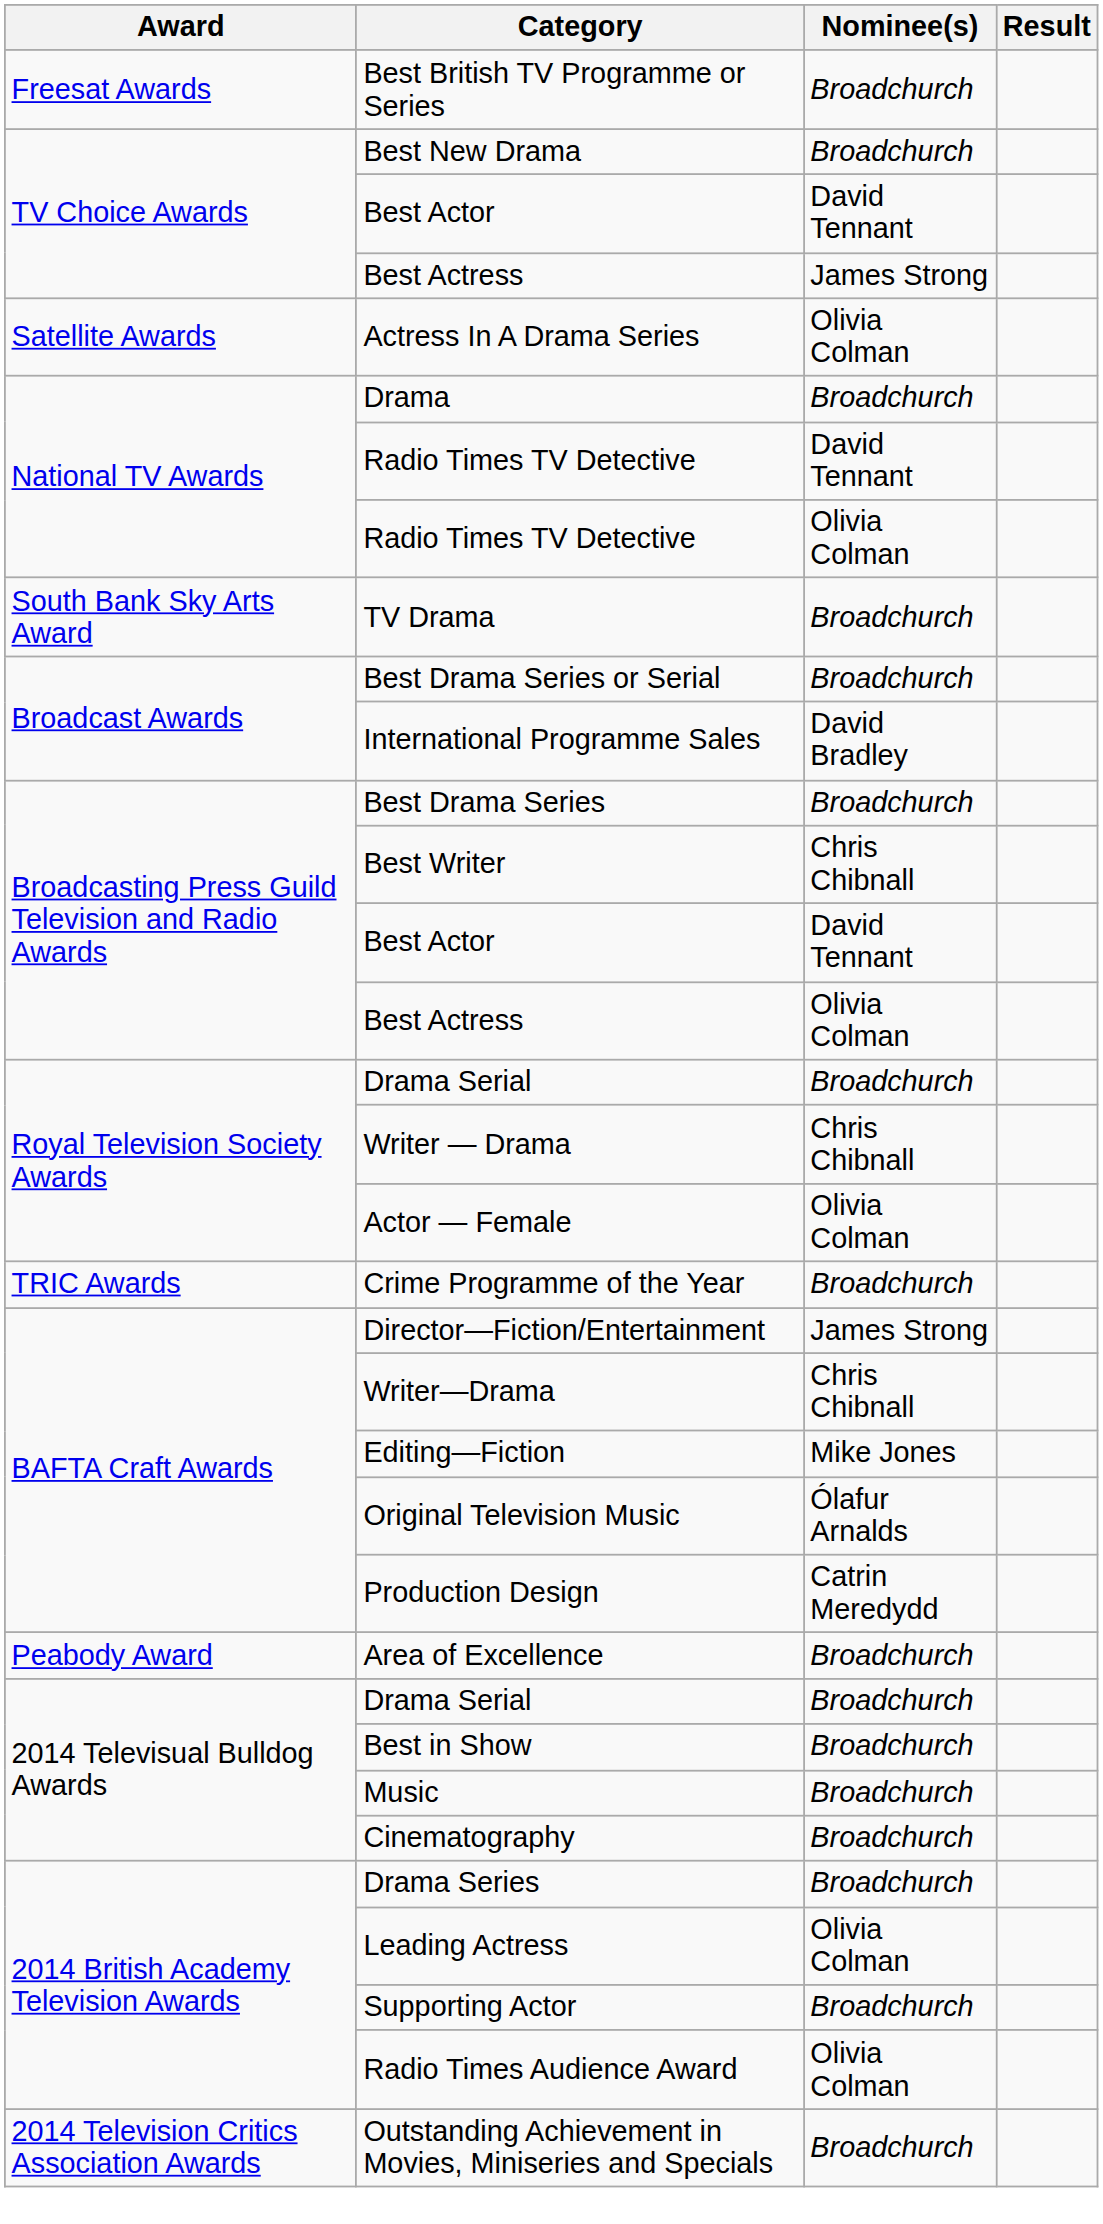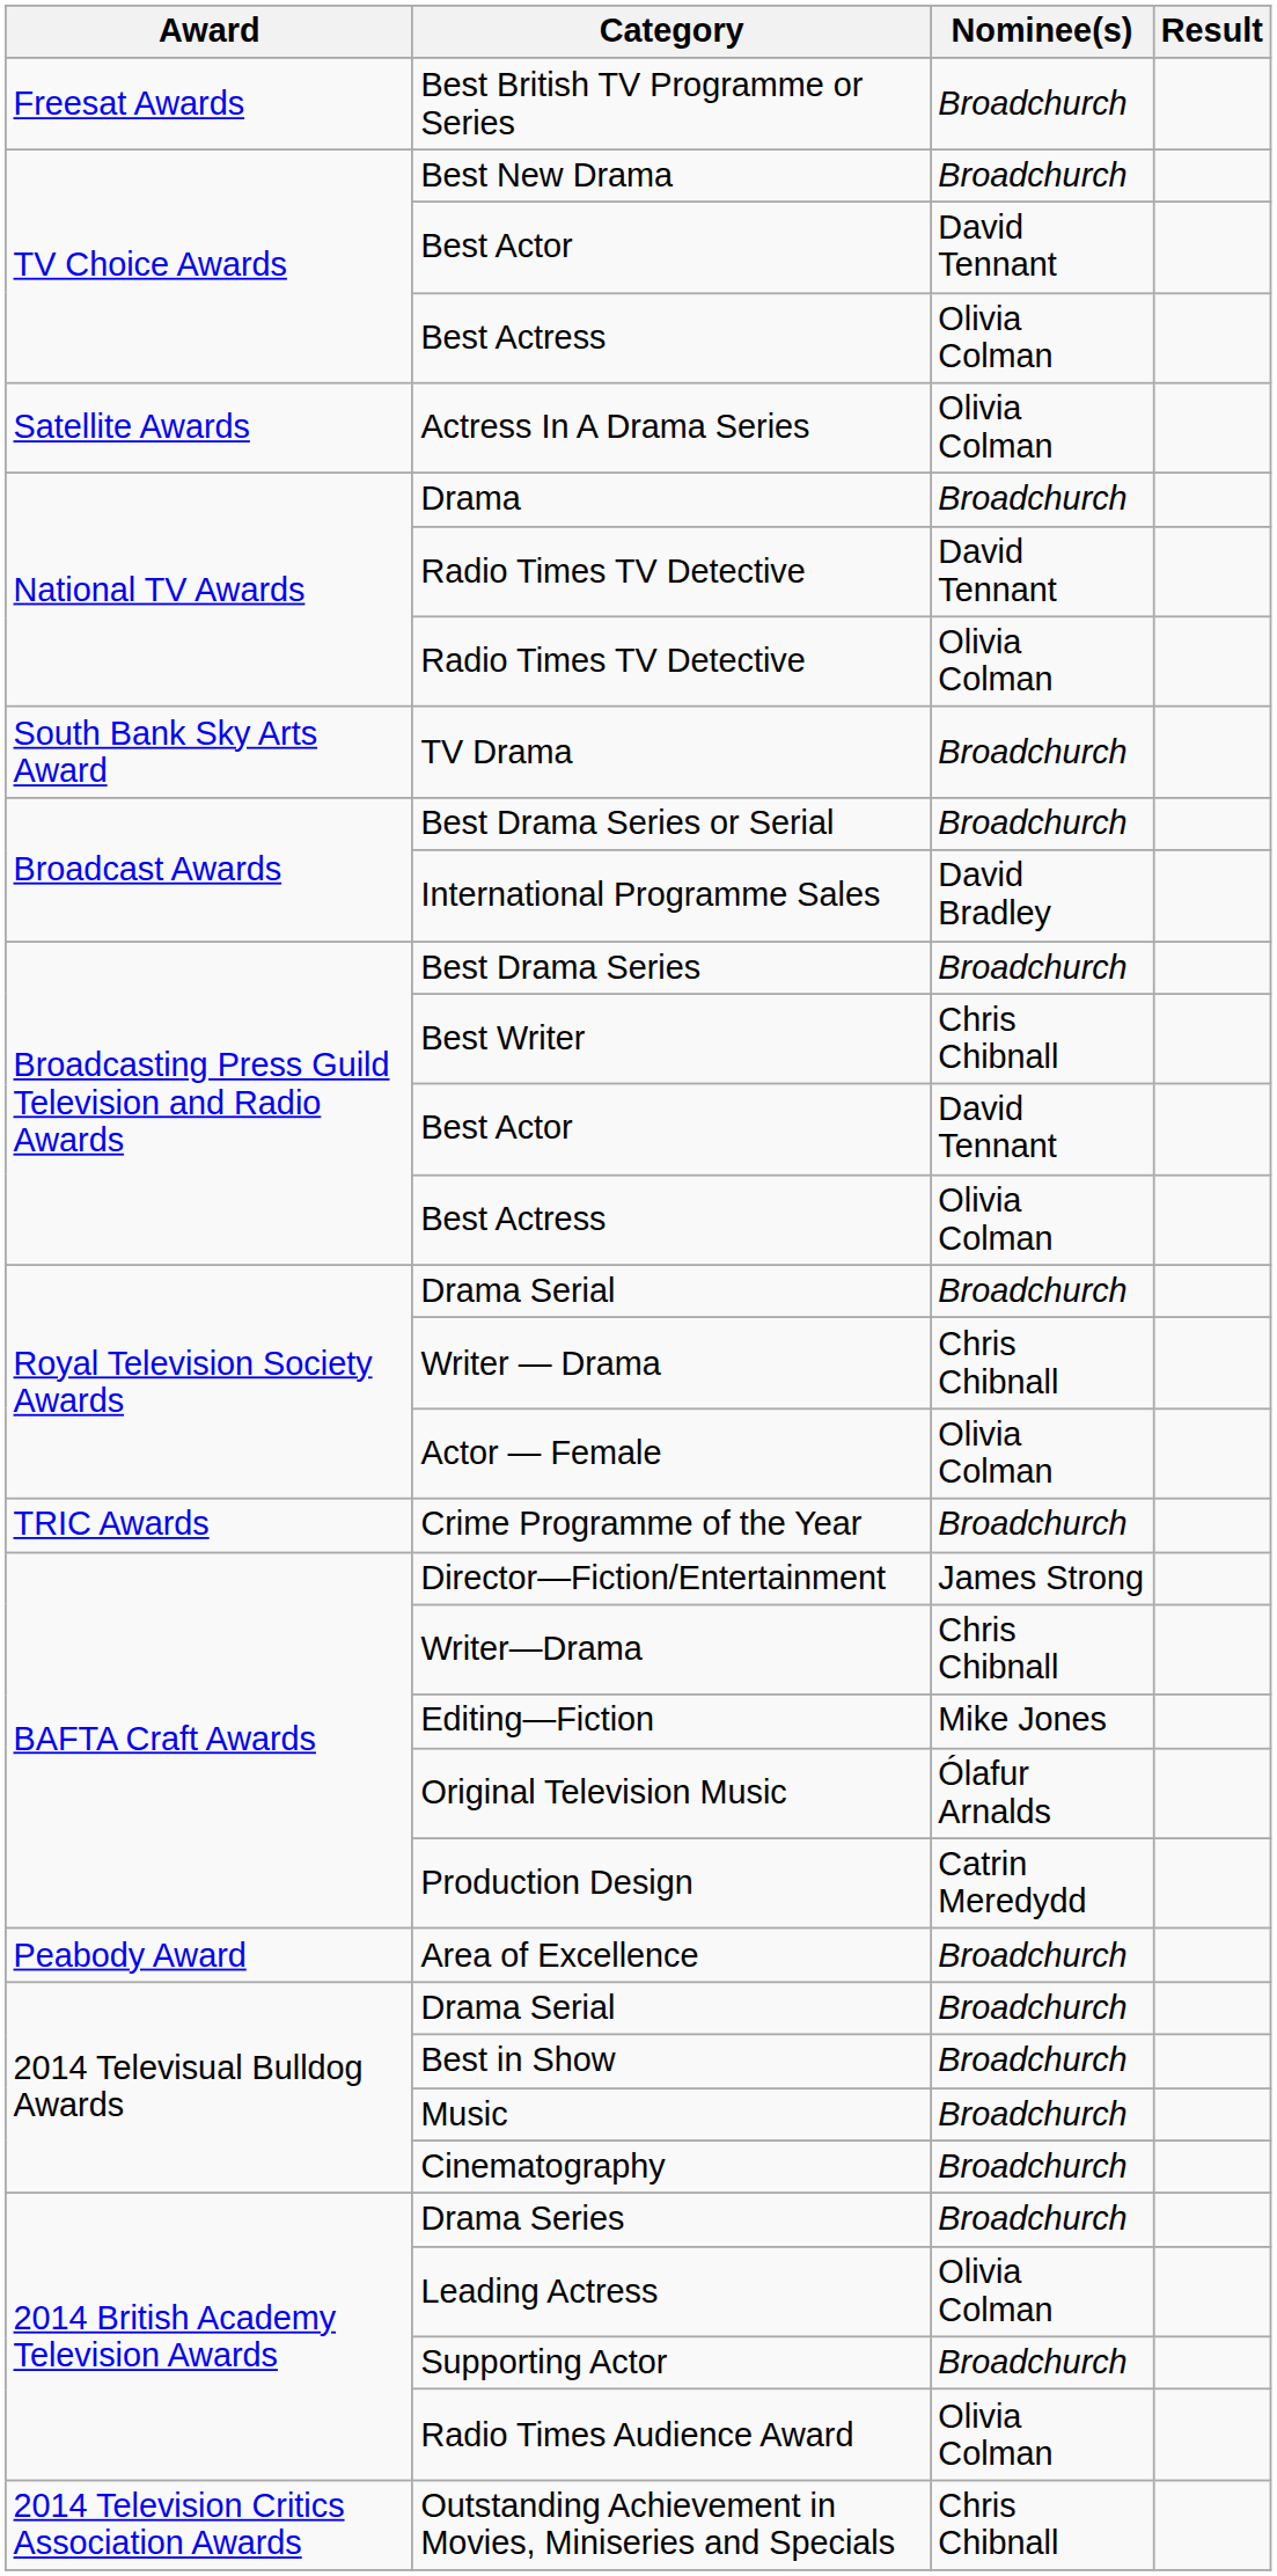TV Choice Awards / Best Actress | Nominee(s): James Strong -> Olivia Colman
Outstanding Achievement in Movies, Miniseries and Specials | Nominee(s): Broadchurch -> Chris Chibnall
